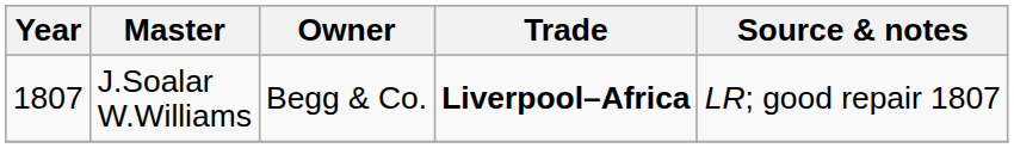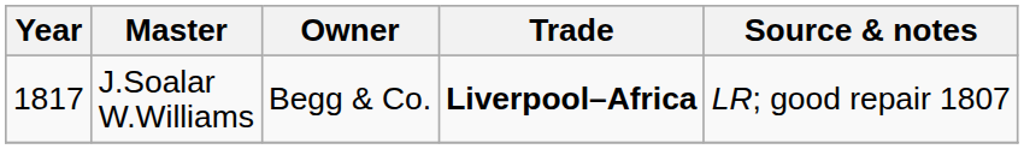J.Soalar W.Williams | Year: 1807 -> 1817
